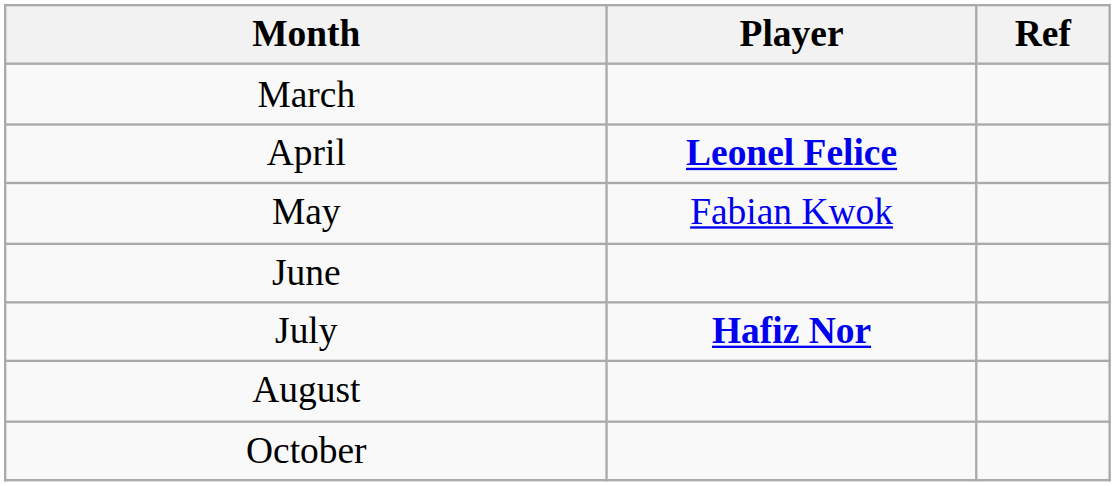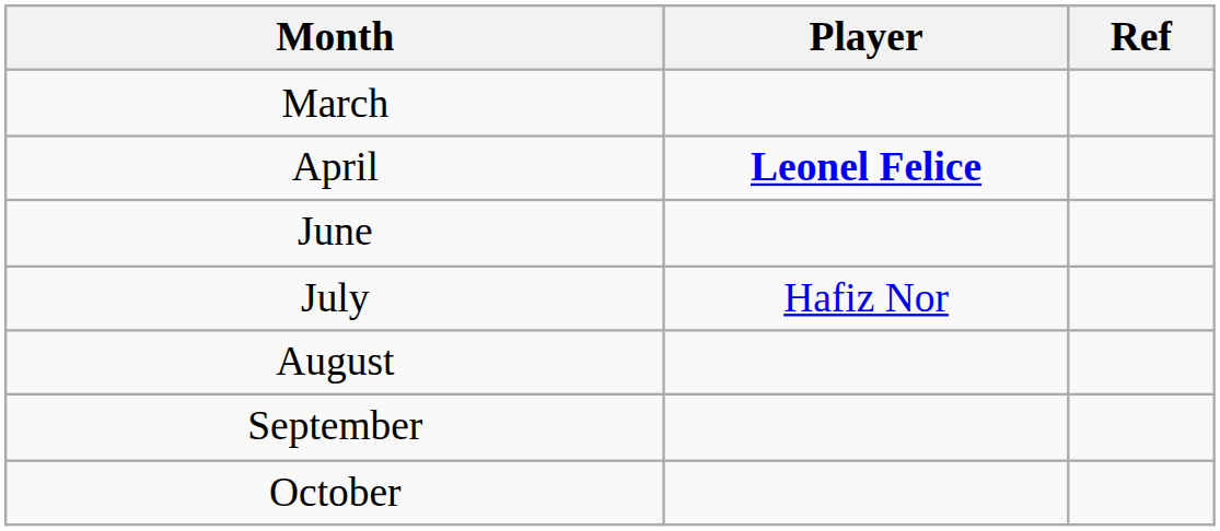- row: May | Fabian Kwok
July | Player: bold -> normal
+ row: September
